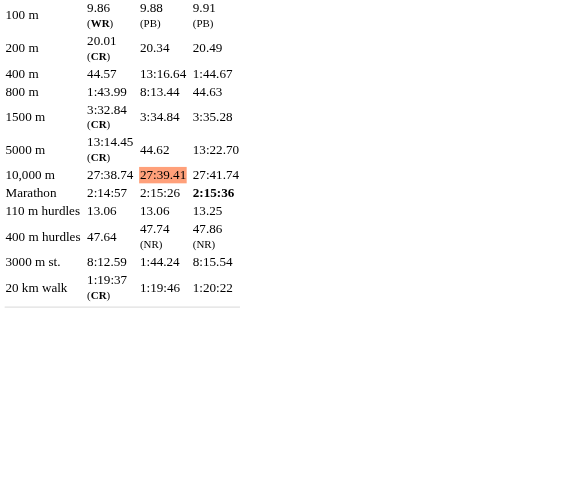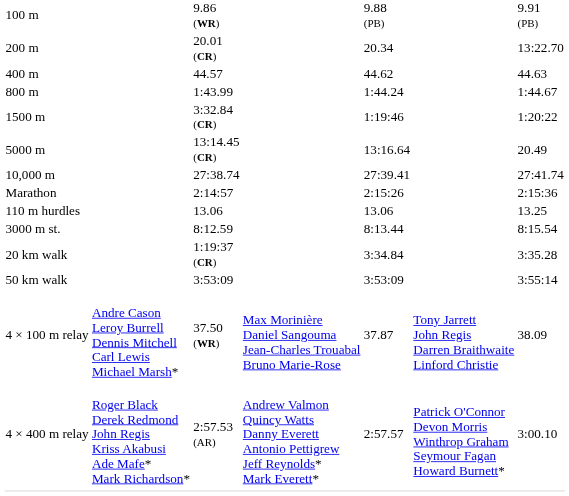200 m | column 7: 20.49 -> 13:22.70
400 m | column 5: 13:16.64 -> 44.62
400 m | column 7: 1:44.67 -> 44.63
800 m | column 5: 8:13.44 -> 1:44.24
800 m | column 7: 44.63 -> 1:44.67
1500 m | column 5: 3:34.84 -> 1:19:46
1500 m | column 7: 3:35.28 -> 1:20:22
5000 m | column 5: 44.62 -> 13:16.64
5000 m | column 7: 13:22.70 -> 20.49
10,000 m | column 5: lightsalmon background -> no background
Marathon | column 7: bold -> normal
- row: 400 m hurdles | 47.64 | 47.74 (NR) | 47.86 (NR)
3000 m st. | column 5: 1:44.24 -> 8:13.44
20 km walk | column 5: 1:19:46 -> 3:34.84
20 km walk | column 7: 1:20:22 -> 3:35.28
+ row: 50 km walk | 3:53:09 | 3:53:09 | 3:55:14
+ row: 4 × 100 m relay | Andre Cason Leroy Burrell Dennis Mitchell Carl Lewis Michael Marsh* | 37.50 (WR) | Max Morinière Daniel Sangouma Jean-Charles Trouabal Bruno Marie-Rose | 37.87 | Tony Jarrett John Regis Darren Braithwaite Linford Christie | 38.09
+ row: 4 × 400 m relay | Roger Black Derek Redmond John Regis Kriss Akabusi Ade Mafe* Mark Richardson* | 2:57.53 (AR) | Andrew Valmon Quincy Watts Danny Everett Antonio Pettigrew Jeff Reynolds* Mark Everett* | 2:57.57 | Patrick O'Connor Devon Morris Winthrop Graham Seymour Fagan Howard Burnett* | 3:00.10
